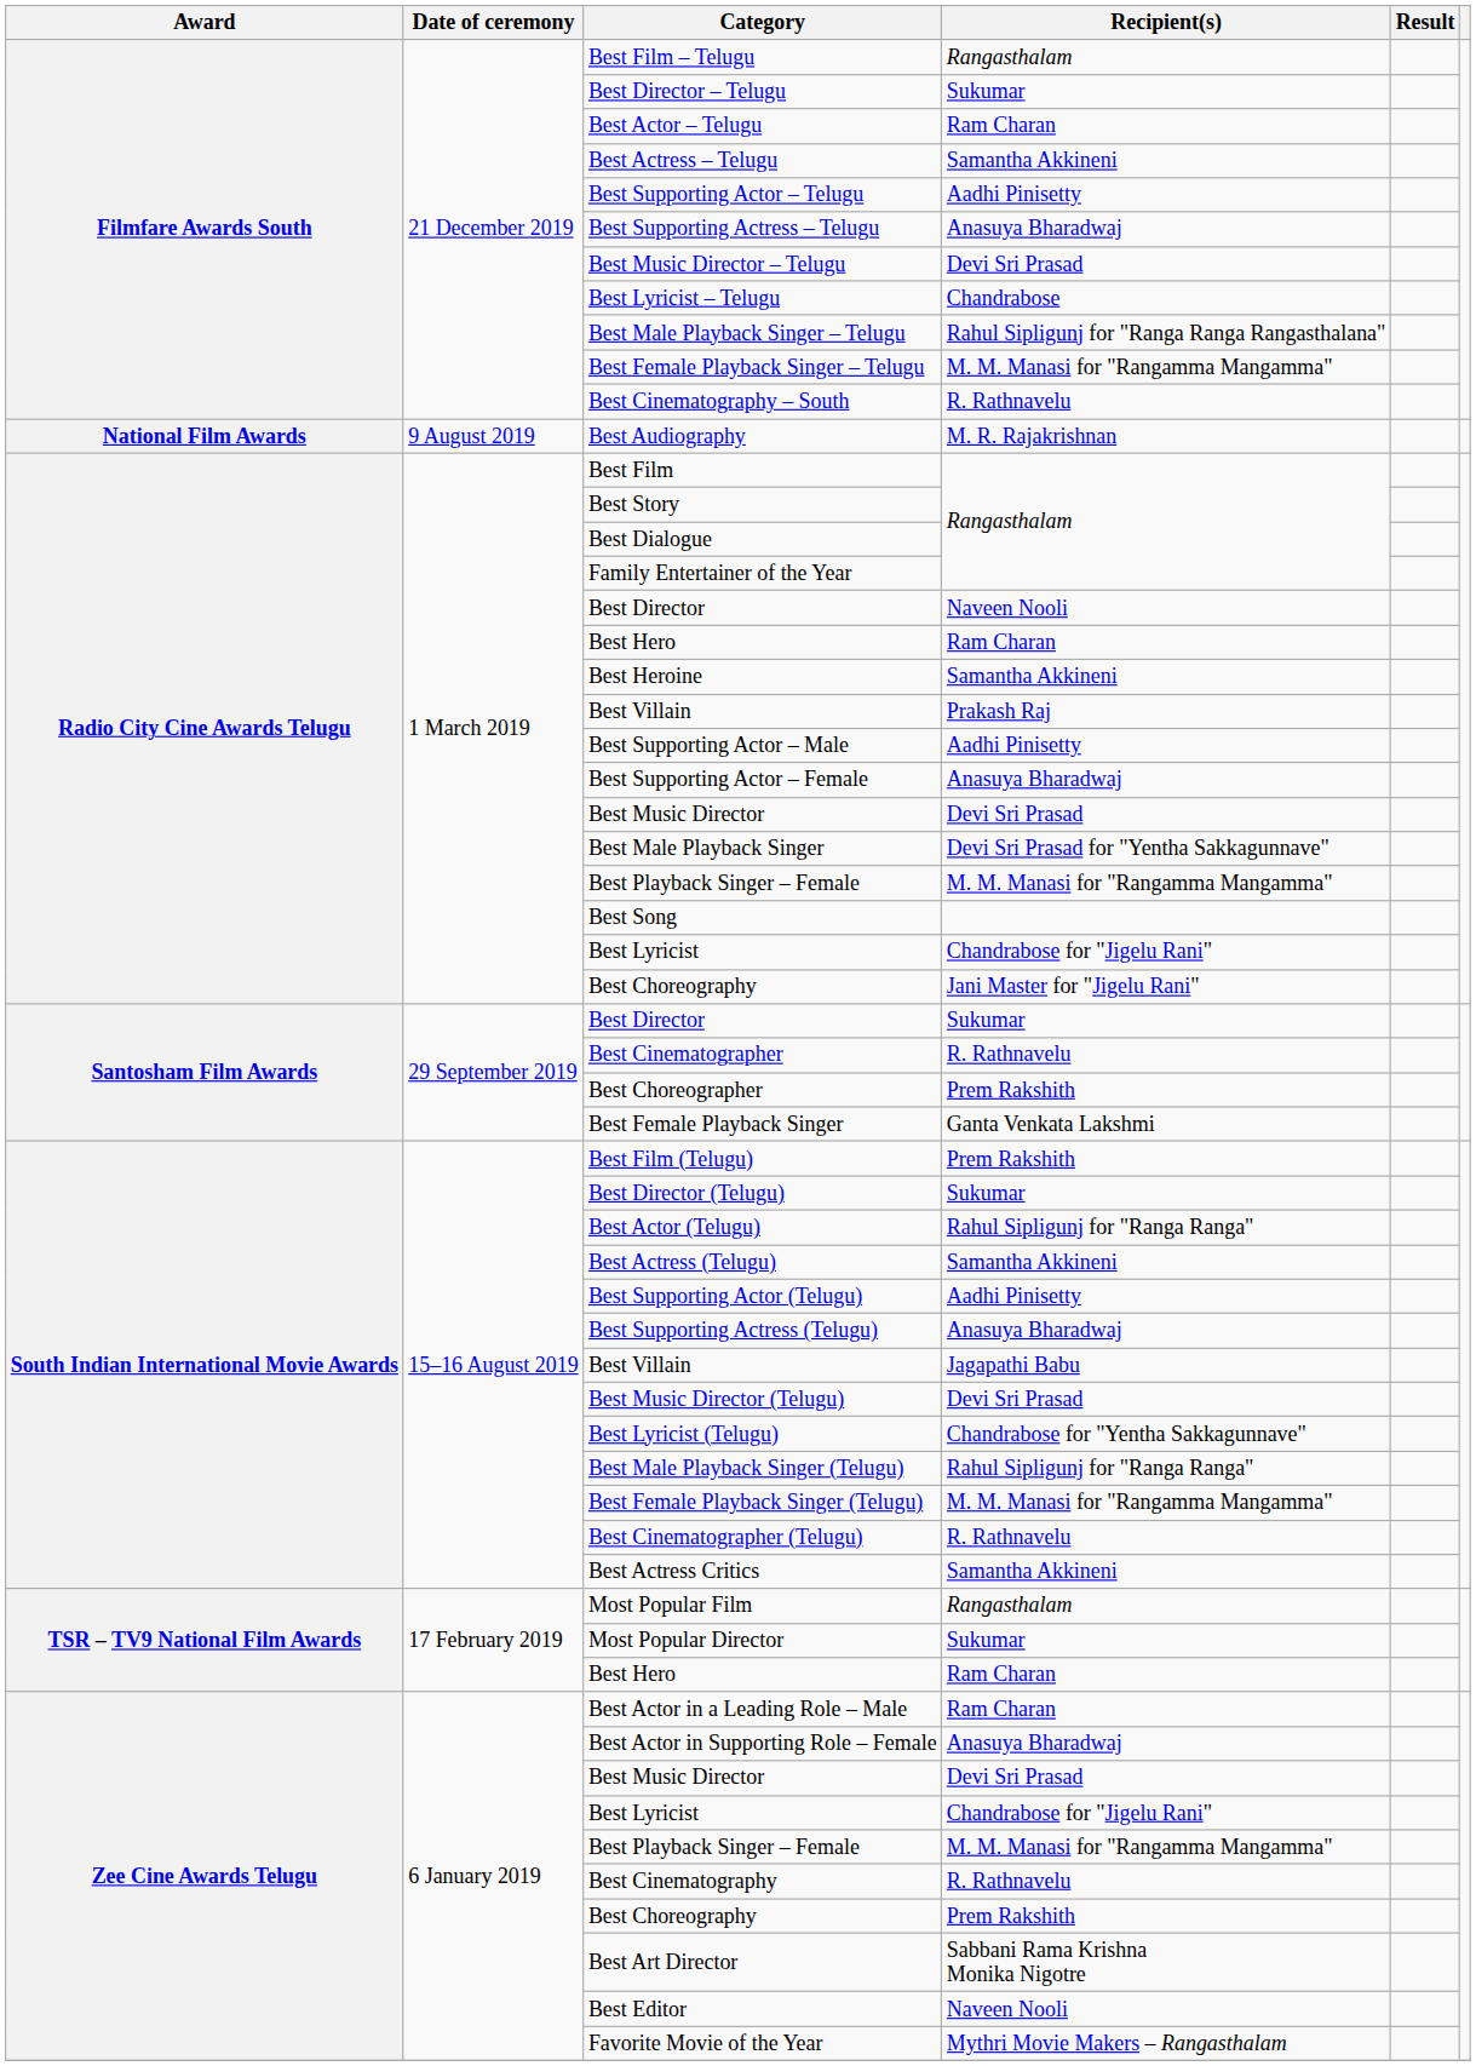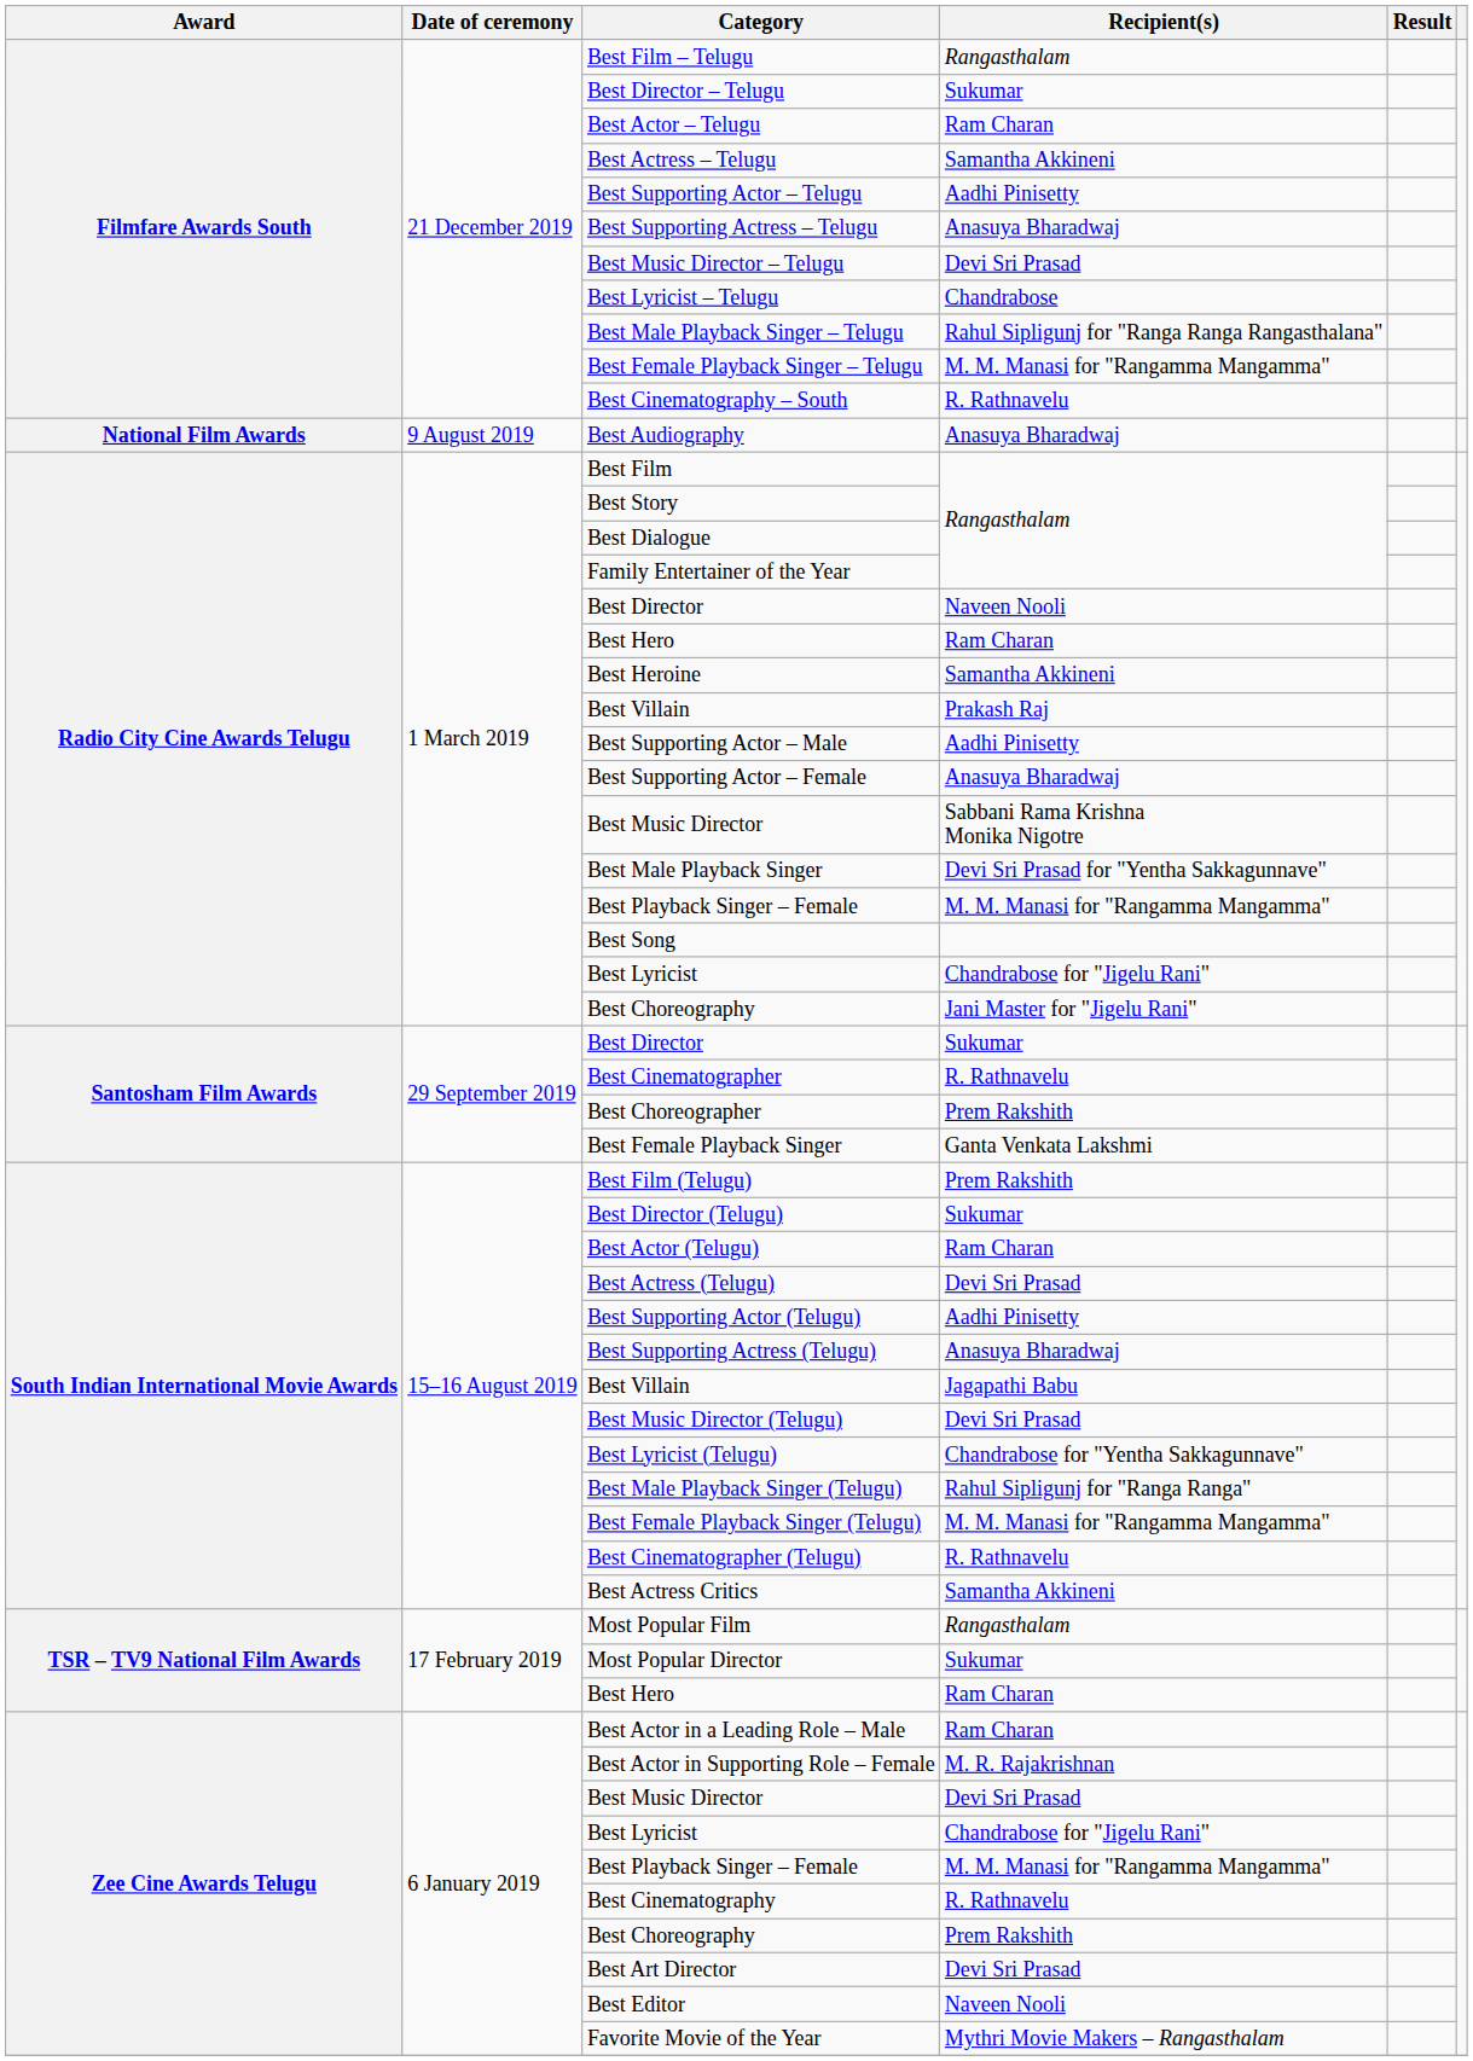Best Audiography | Recipient(s): M. R. Rajakrishnan -> Anasuya Bharadwaj
Radio City Cine Awards Telugu / Best Music Director | Recipient(s): Devi Sri Prasad -> Sabbani Rama Krishna Monika Nigotre
Best Actor (Telugu) | Recipient(s): Rahul Sipligunj for "Ranga Ranga" -> Ram Charan
Best Actress (Telugu) | Recipient(s): Samantha Akkineni -> Devi Sri Prasad
Best Actor in Supporting Role – Female | Recipient(s): Anasuya Bharadwaj -> M. R. Rajakrishnan
Best Art Director | Recipient(s): Sabbani Rama Krishna Monika Nigotre -> Devi Sri Prasad
